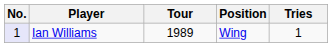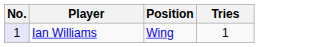- column: Tour | 1989
